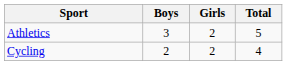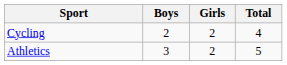rows swapped: Athletics <-> Cycling
